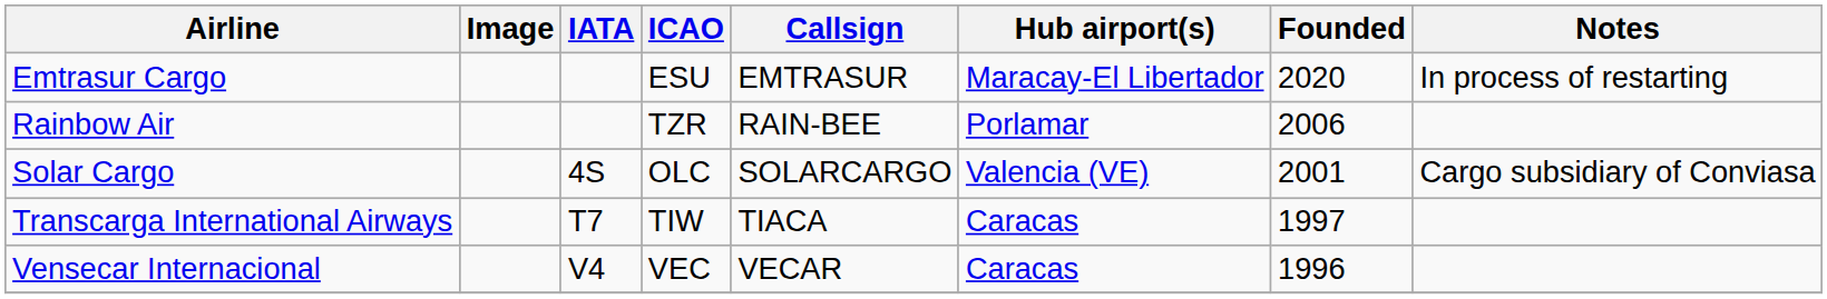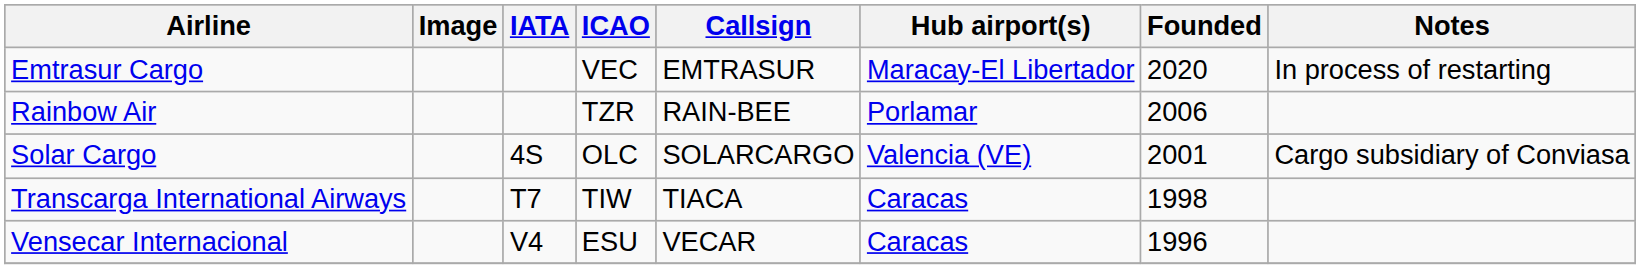Emtrasur Cargo | ICAO: ESU -> VEC
Transcarga International Airways | Founded: 1997 -> 1998
Vensecar Internacional | ICAO: VEC -> ESU
